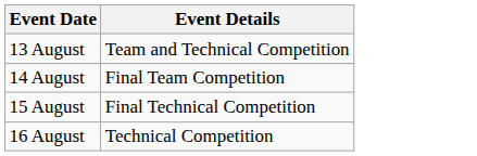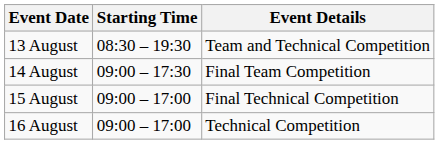+ column: Starting Time | 08:30 – 19:30 | 09:00 – 17:30 | 09:00 – 17:00 | 09:00 – 17:00
